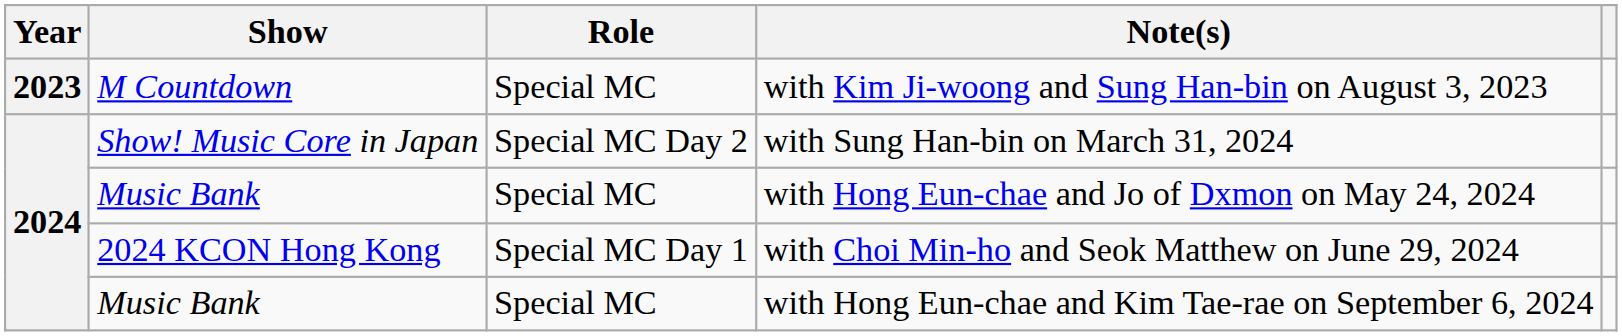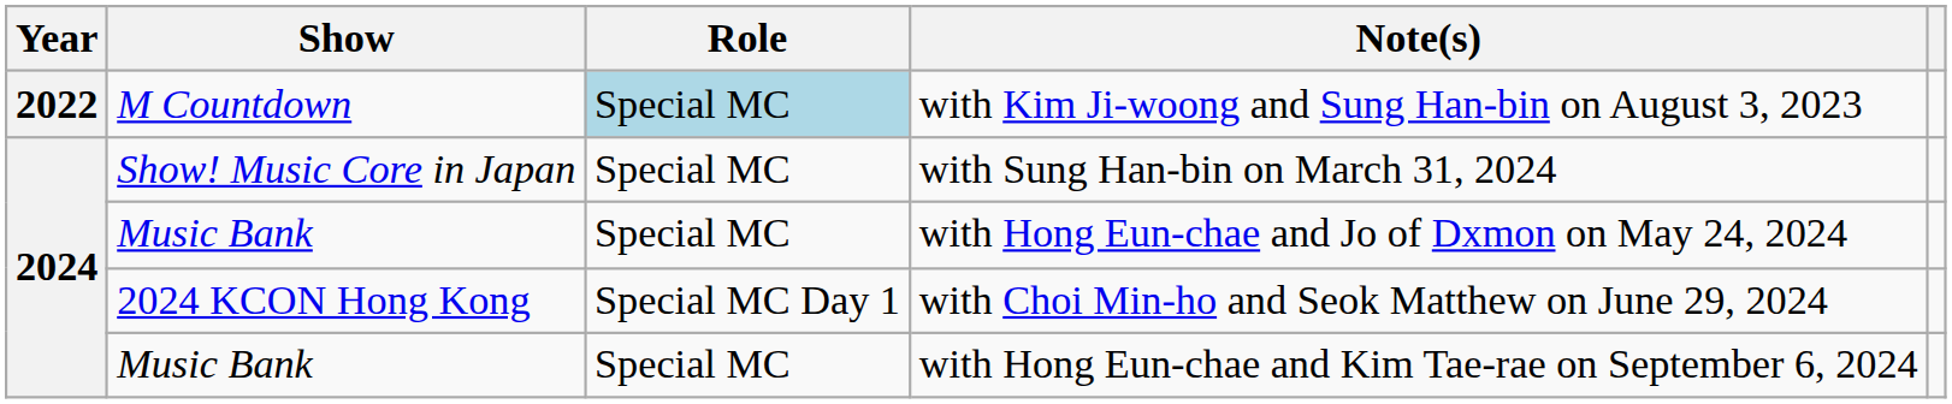with Kim Ji-woong and Sung Han-bin on August 3, 2023 | Year: 2023 -> 2022
with Kim Ji-woong and Sung Han-bin on August 3, 2023 | Role: no background -> lightblue background
with Sung Han-bin on March 31, 2024 | Role: Special MC Day 2 -> Special MC
